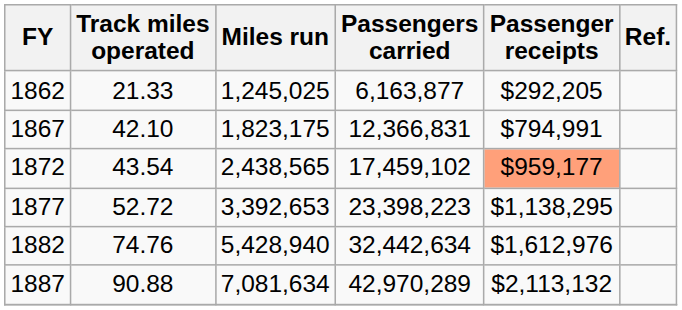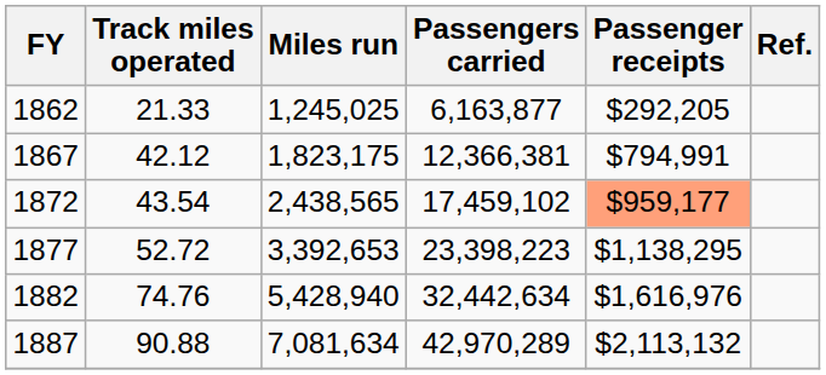1867 | Track miles operated: 42.10 -> 42.12
1867 | Passengers carried: 12,366,831 -> 12,366,381
1882 | Passenger receipts: $1,612,976 -> $1,616,976
